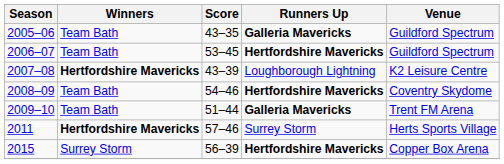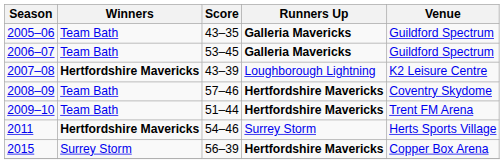2006–07 | Runners Up: Hertfordshire Mavericks -> Galleria Mavericks
2008–09 | Score: 54–46 -> 57–46
2009–10 | Runners Up: Galleria Mavericks -> Hertfordshire Mavericks
2011 | Score: 57–46 -> 54–46
